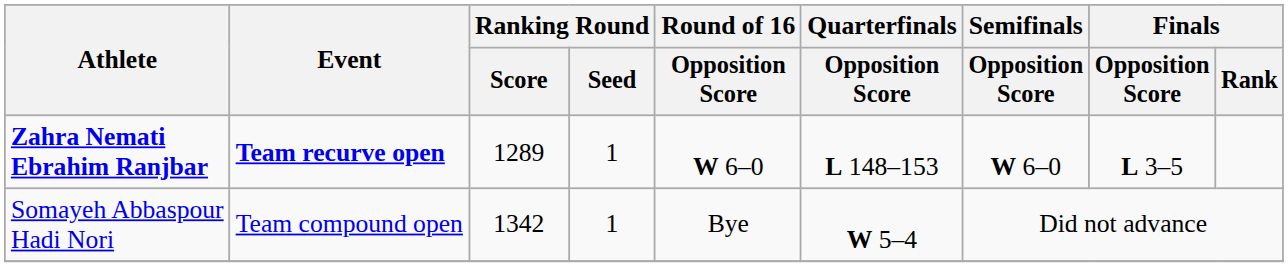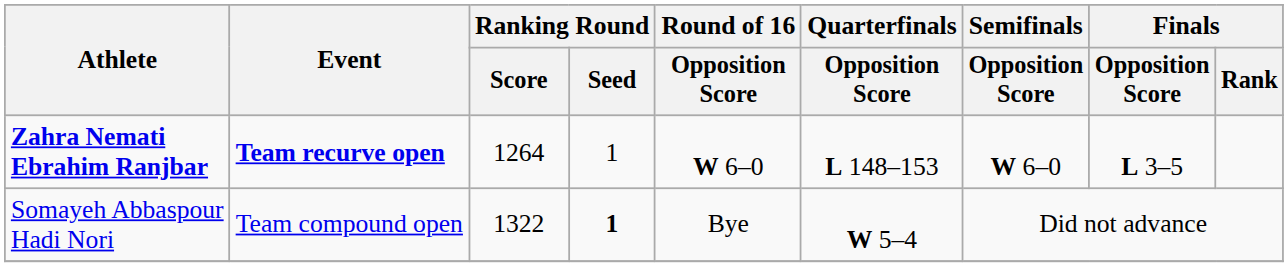Zahra Nemati Ebrahim Ranjbar | Ranking Round / Score: 1289 -> 1264
Somayeh Abbaspour Hadi Nori | Ranking Round / Score: 1342 -> 1322
Somayeh Abbaspour Hadi Nori | Ranking Round / Seed: normal -> bold
